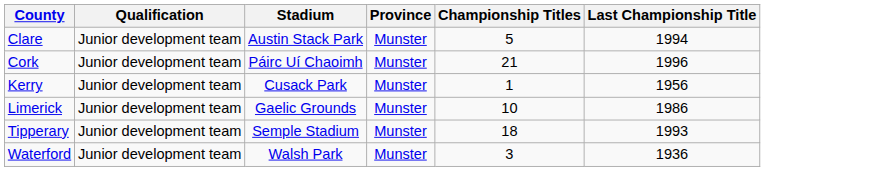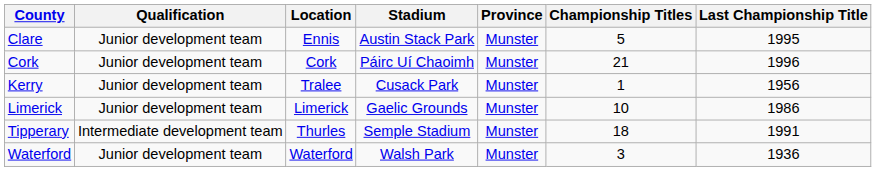+ column: Location | Ennis | Cork | Tralee | Limerick | Thurles | Waterford
Clare | Last Championship Title: 1994 -> 1995
Tipperary | Qualification: Junior development team -> Intermediate development team
Tipperary | Last Championship Title: 1993 -> 1991
